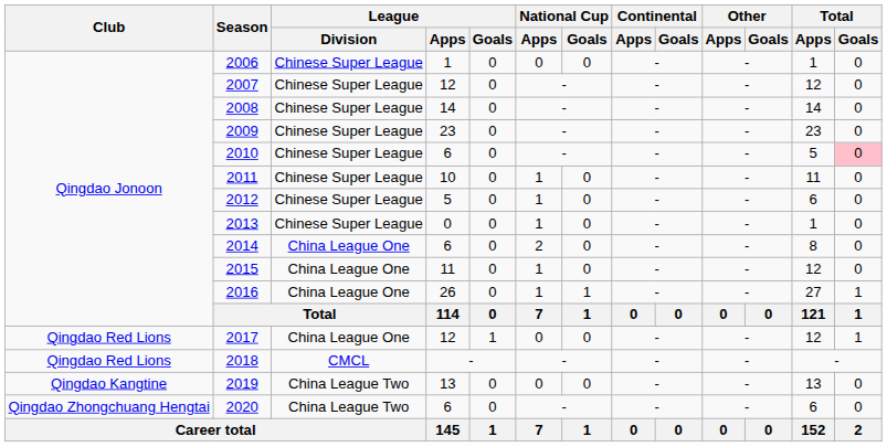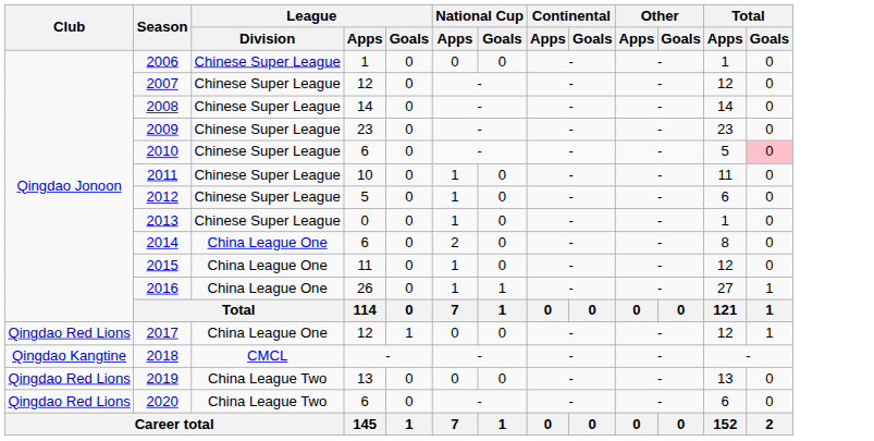2018 | Club: Qingdao Red Lions -> Qingdao Kangtine
2019 | Club: Qingdao Kangtine -> Qingdao Red Lions
2020 | Club: Qingdao Zhongchuang Hengtai -> Qingdao Red Lions
